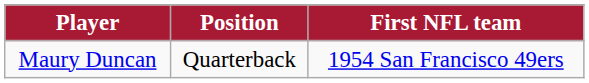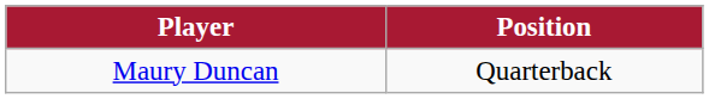- column: First NFL team | 1954 San Francisco 49ers
